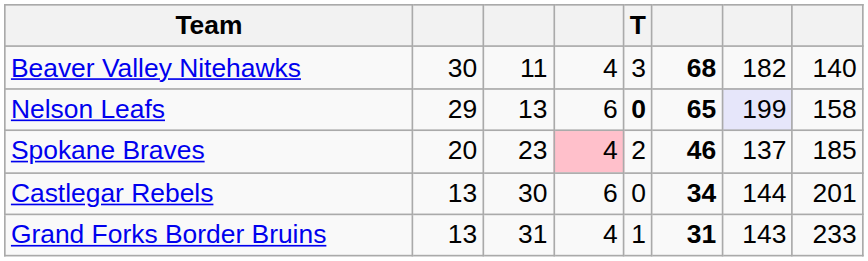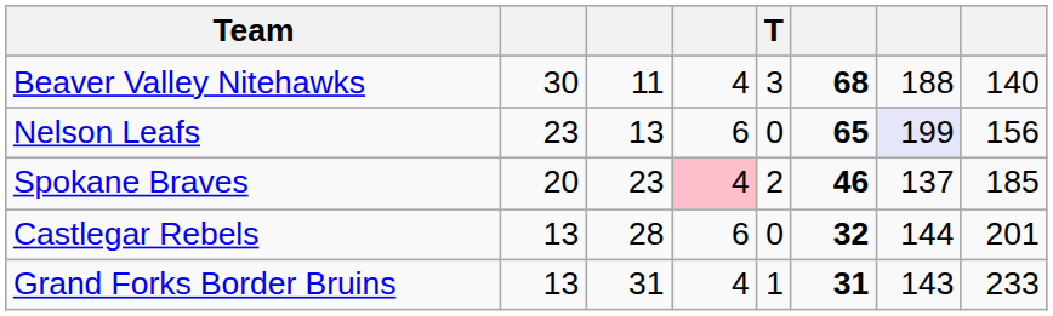Beaver Valley Nitehawks | column 7: 182 -> 188
Nelson Leafs | column 2: 29 -> 23
Nelson Leafs | T: bold -> normal
Nelson Leafs | column 8: 158 -> 156
Castlegar Rebels | column 3: 30 -> 28
Castlegar Rebels | column 6: 34 -> 32
